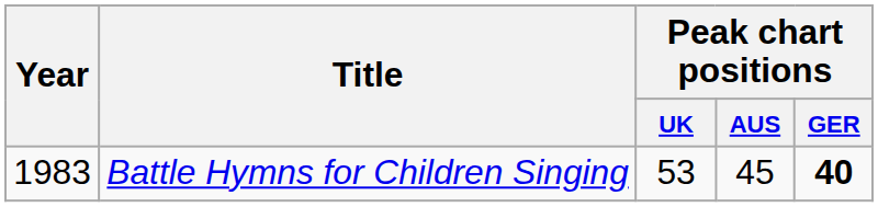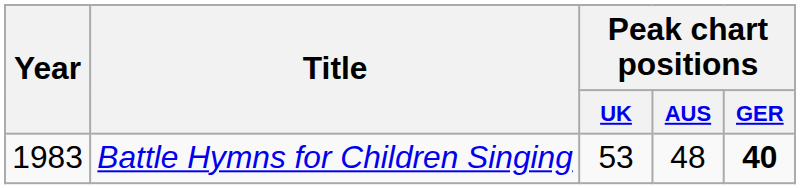Battle Hymns for Children Singing | Peak chart positions / AUS: 45 -> 48
